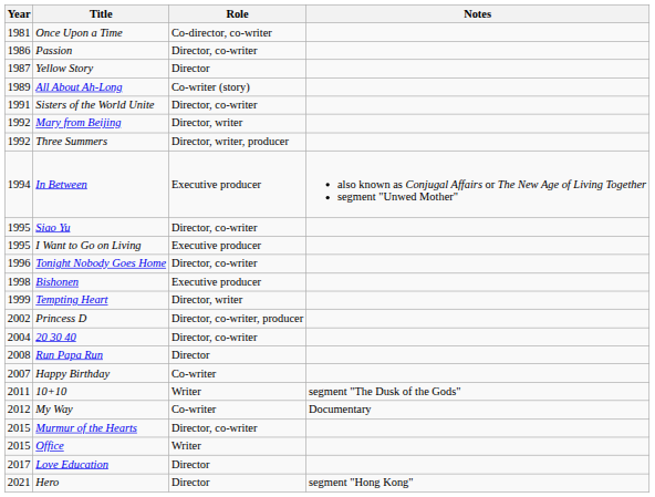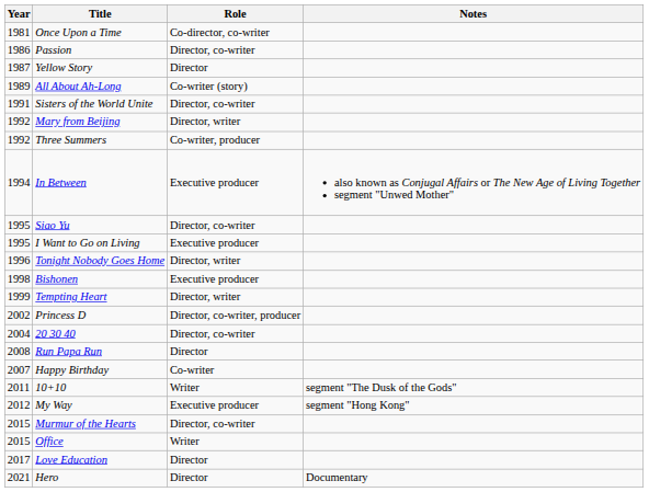Three Summers | Role: Director, writer, producer -> Co-writer, producer
Tonight Nobody Goes Home | Role: Director, co-writer -> Director, writer
My Way | Role: Co-writer -> Executive producer
My Way | Notes: Documentary -> segment "Hong Kong"
Hero | Notes: segment "Hong Kong" -> Documentary
